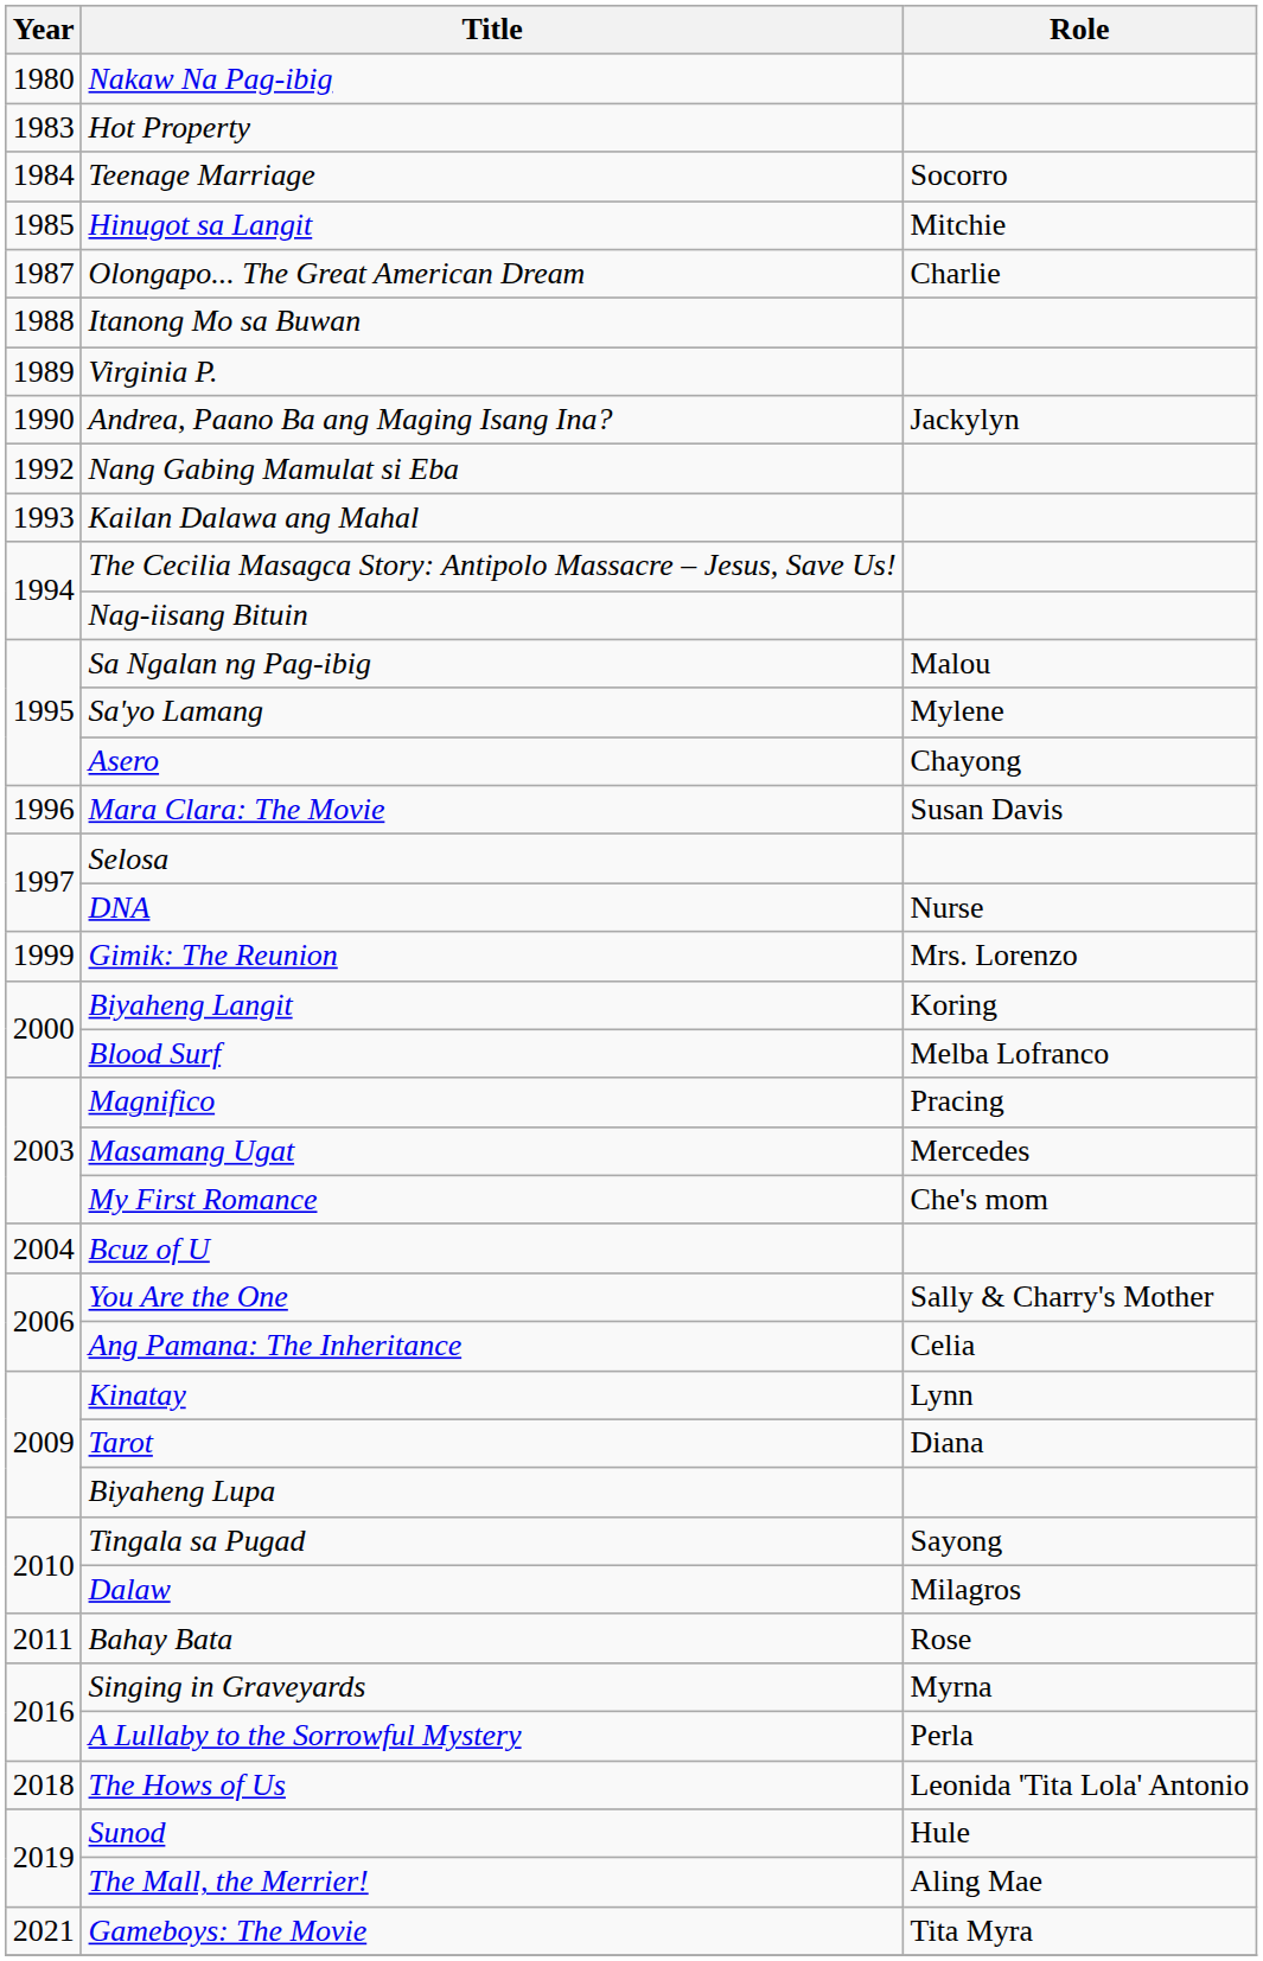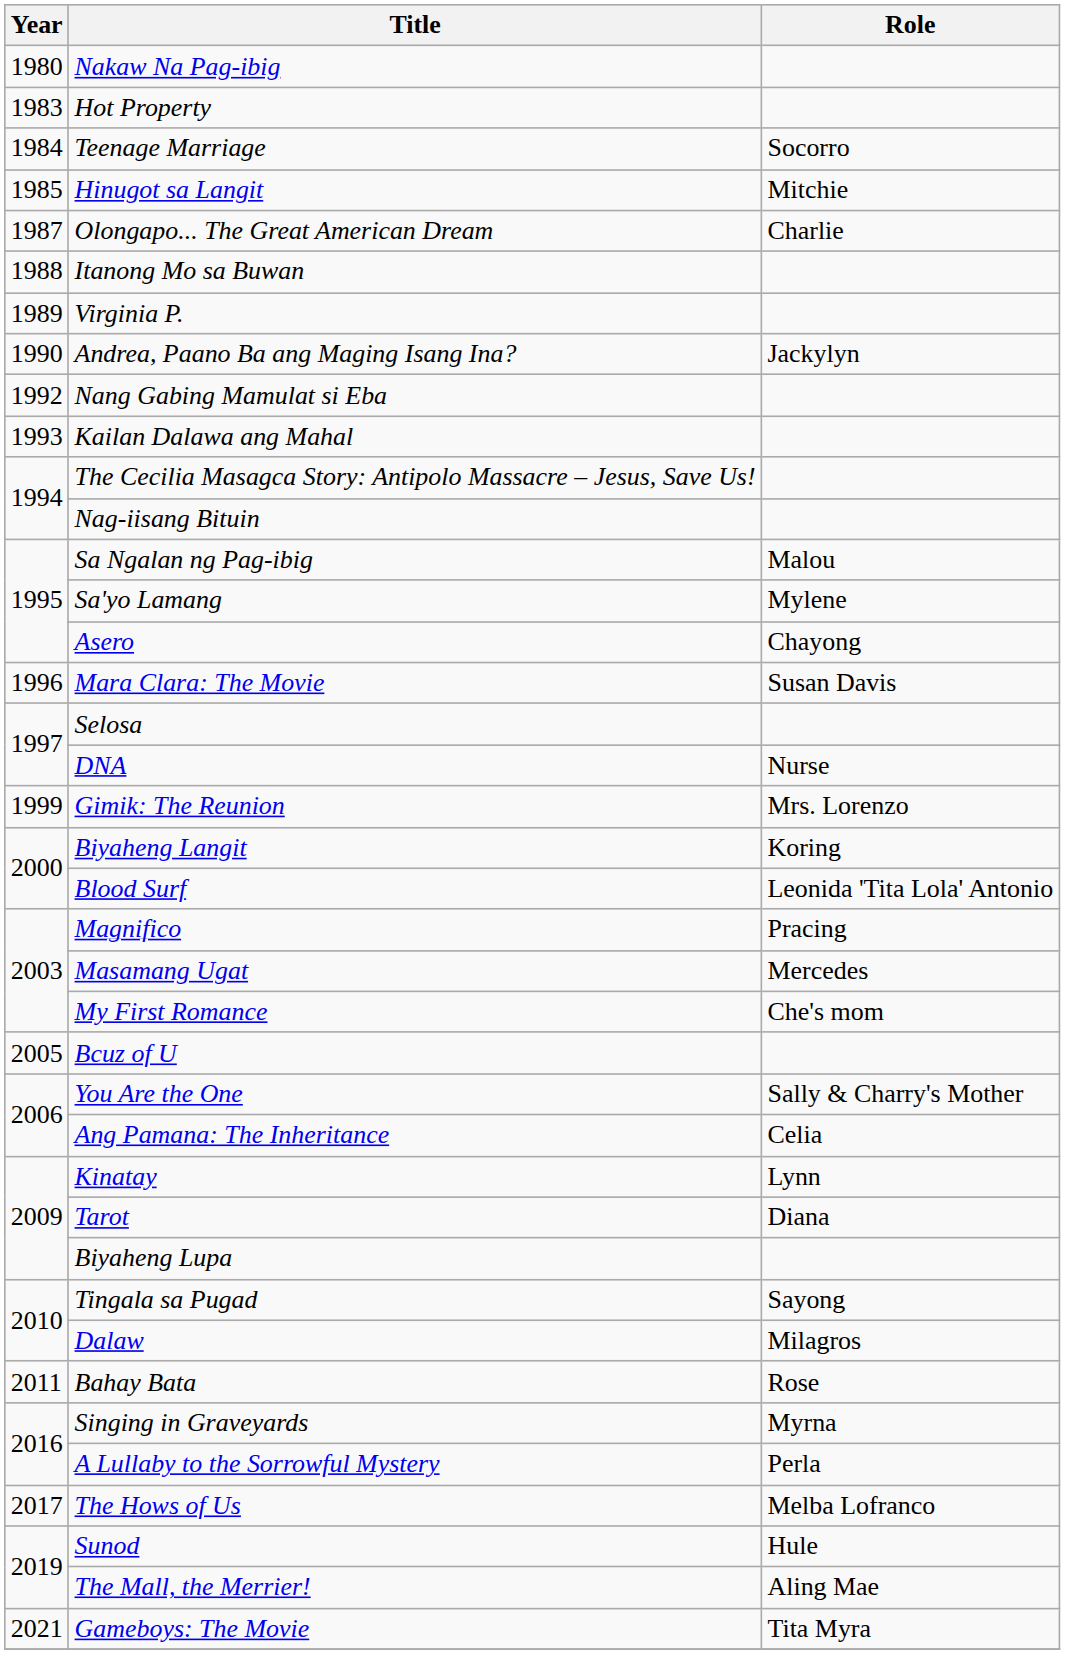Blood Surf | Role: Melba Lofranco -> Leonida 'Tita Lola' Antonio
Bcuz of U | Year: 2004 -> 2005
The Hows of Us | Year: 2018 -> 2017
The Hows of Us | Role: Leonida 'Tita Lola' Antonio -> Melba Lofranco
